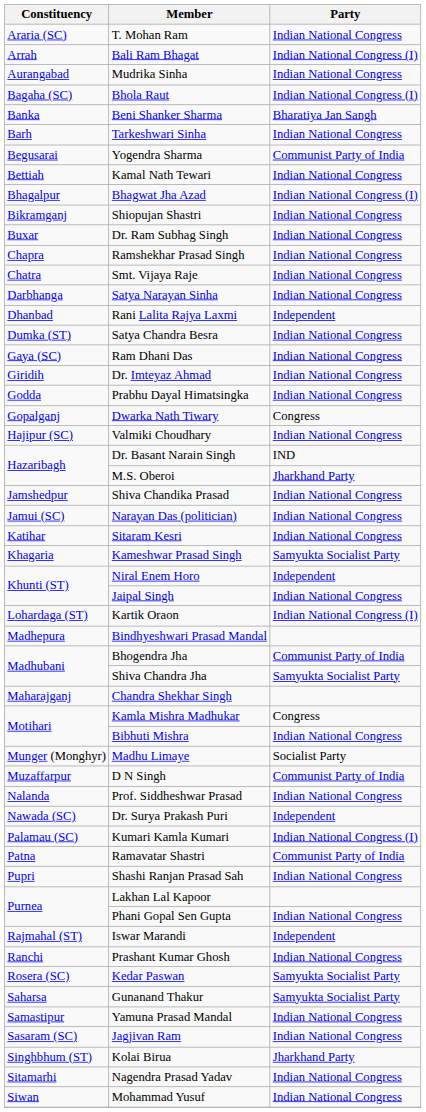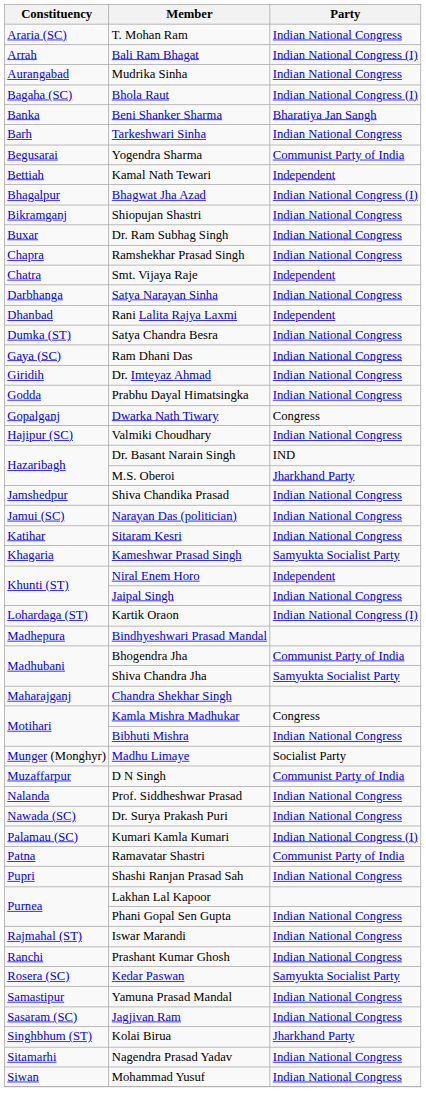Kamal Nath Tewari | Party: Indian National Congress -> Independent
Smt. Vijaya Raje | Party: Indian National Congress -> Independent
Dr. Surya Prakash Puri | Party: Independent -> Indian National Congress
Iswar Marandi | Party: Independent -> Indian National Congress
- row: Saharsa | Gunanand Thakur | Samyukta Socialist Party
